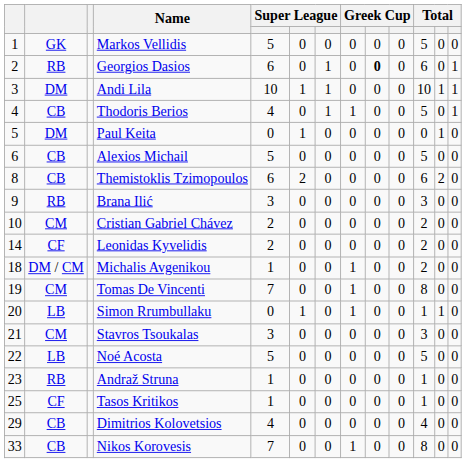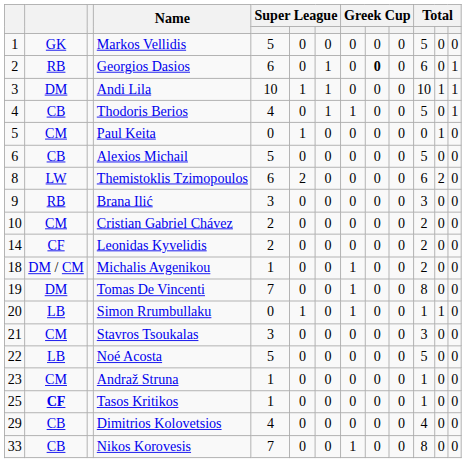Paul Keita | column 2: DM -> CM
Themistoklis Tzimopoulos | column 2: CB -> LW
Tomas De Vincenti | column 2: CM -> DM
Andraž Struna | column 2: RB -> CM
Tasos Kritikos | column 2: normal -> bold
